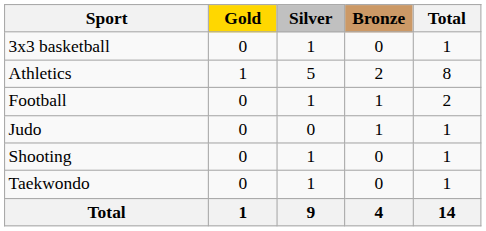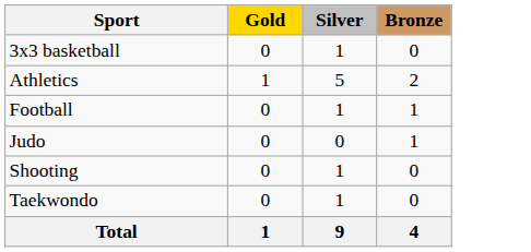- column: Total | 1 | 8 | 2 | 1 | 1 | 1 | 14
